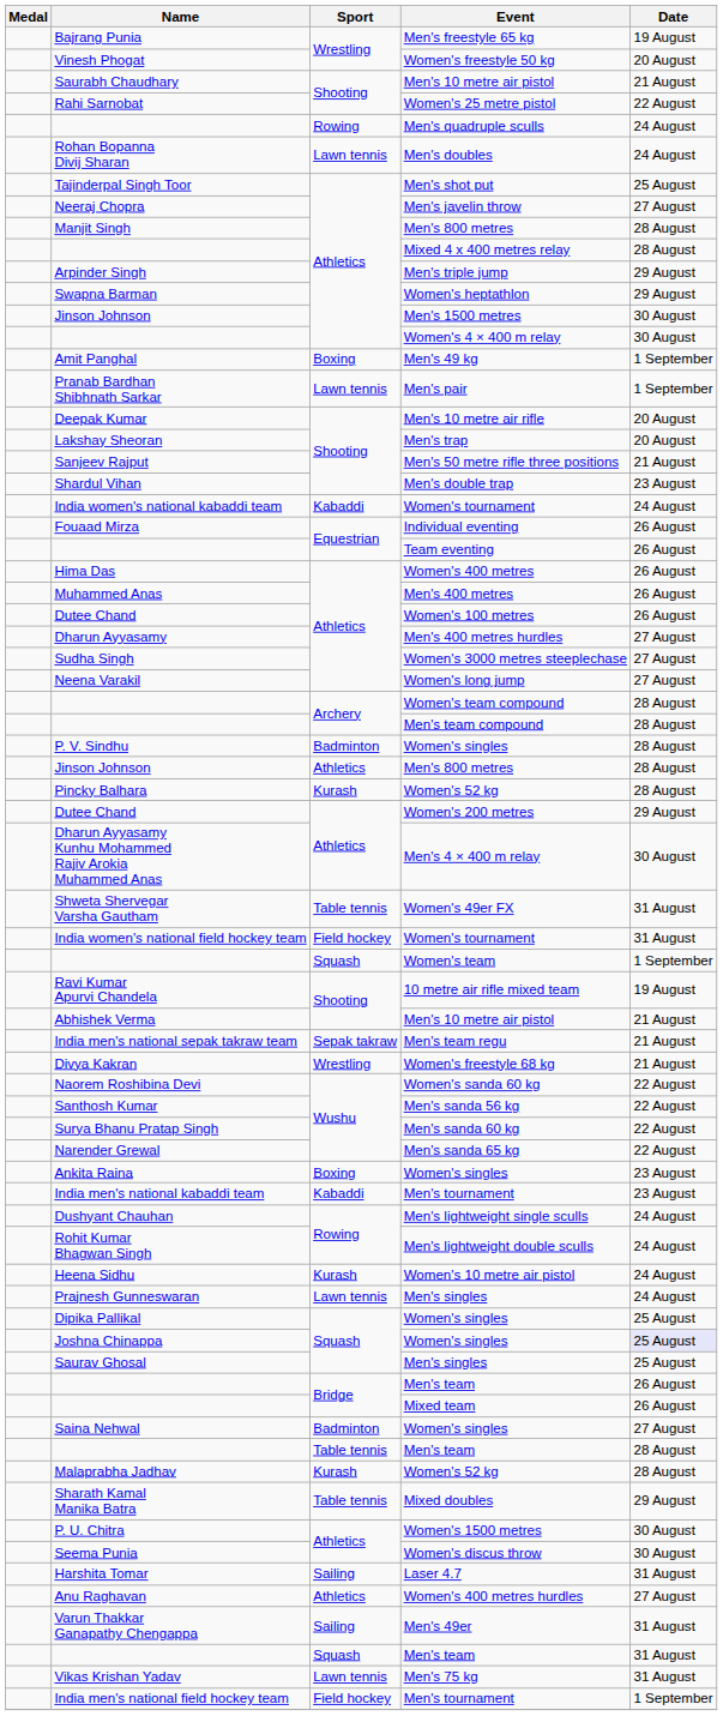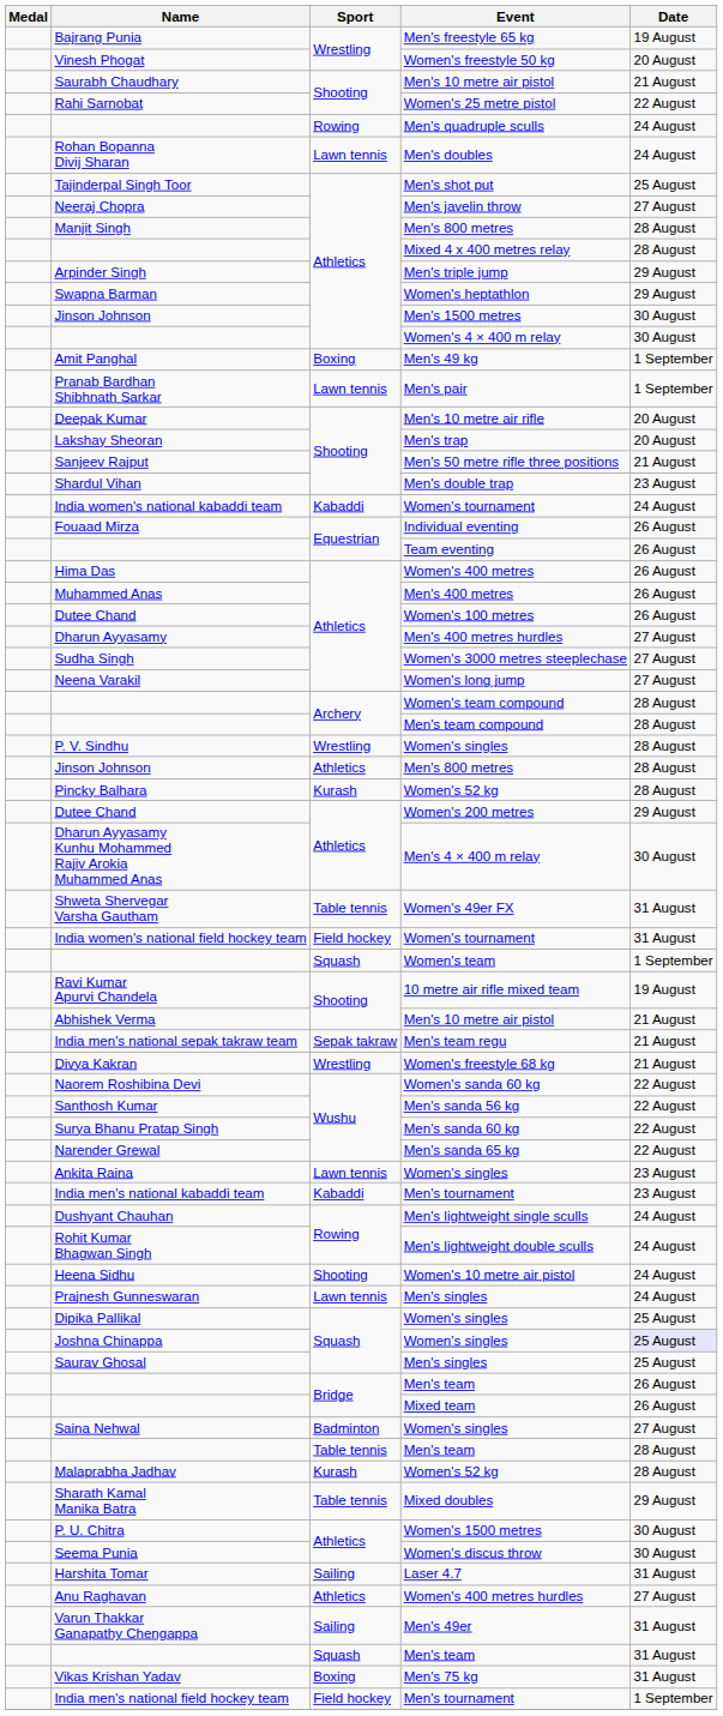P. V. Sindhu | Sport: Badminton -> Wrestling
Ankita Raina | Sport: Boxing -> Lawn tennis
Heena Sidhu | Sport: Kurash -> Shooting
Vikas Krishan Yadav | Sport: Lawn tennis -> Boxing
